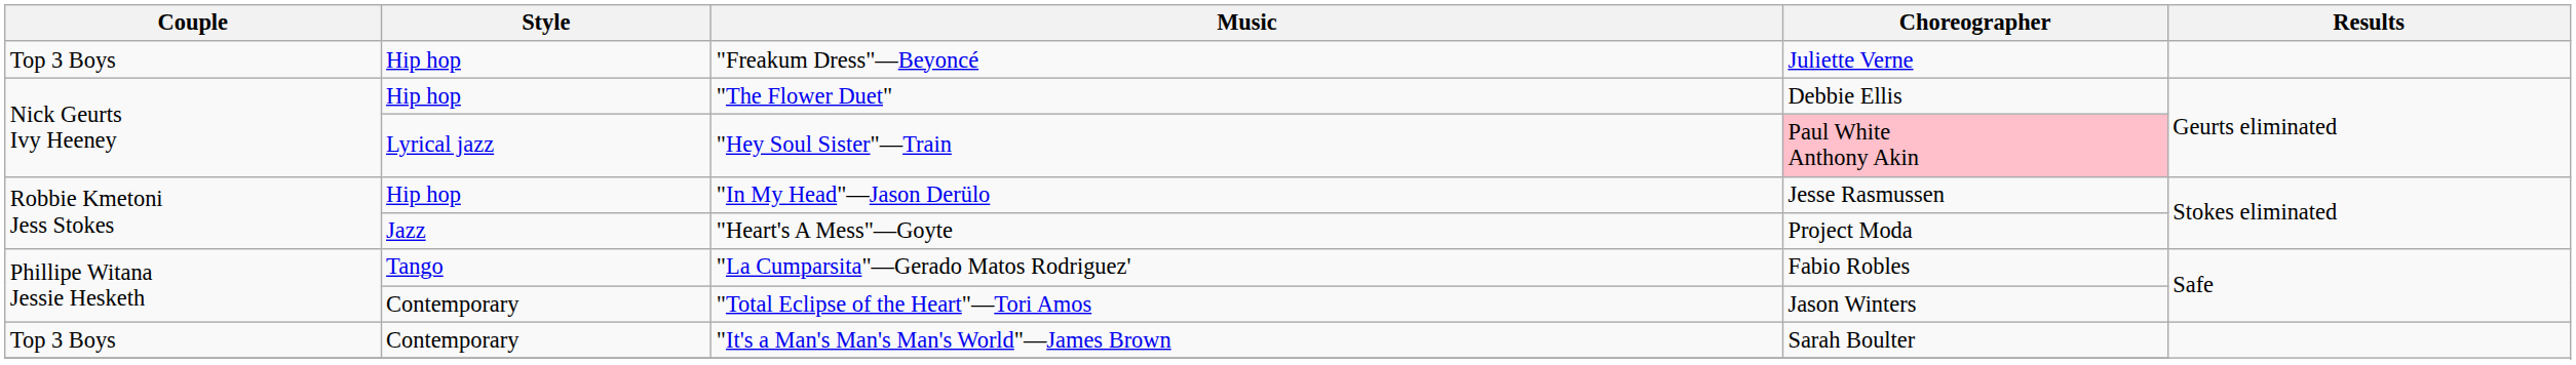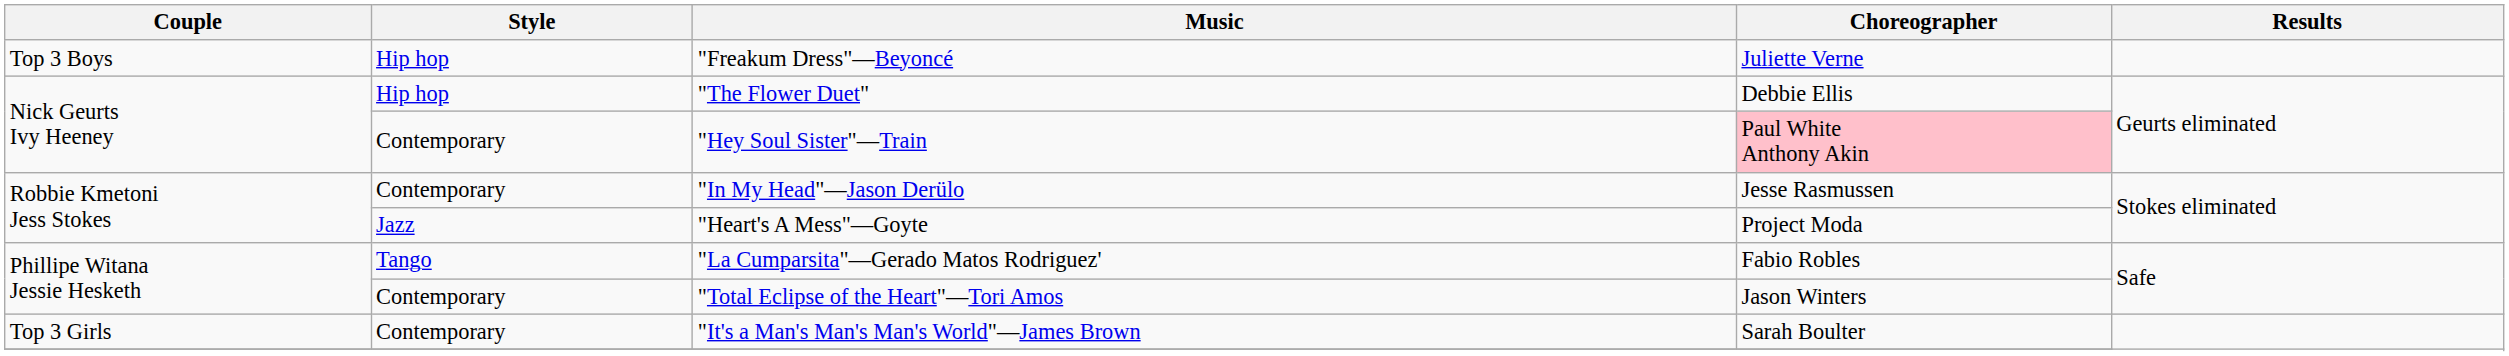"Hey Soul Sister"—Train | Style: Lyrical jazz -> Contemporary
"In My Head"—Jason Derülo | Style: Hip hop -> Contemporary
"It's a Man's Man's Man's World"—James Brown | Couple: Top 3 Boys -> Top 3 Girls
